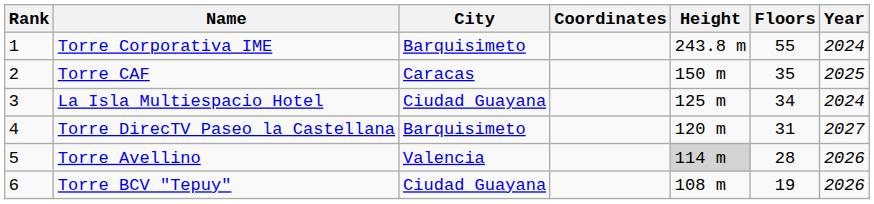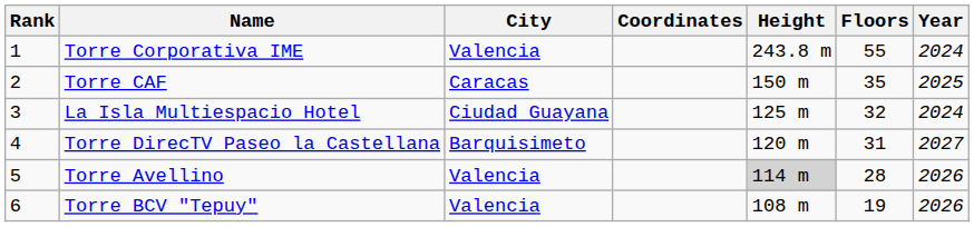Torre Corporativa IME | City: Barquisimeto -> Valencia
La Isla Multiespacio Hotel | Floors: 34 -> 32
Torre BCV "Tepuy" | City: Ciudad Guayana -> Valencia
